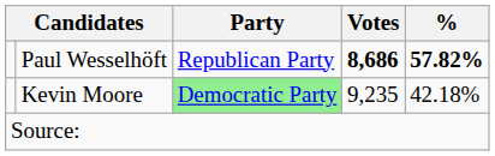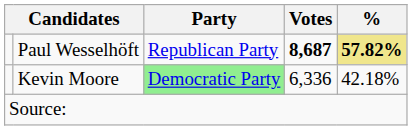Paul Wesselhöft | Votes: 8,686 -> 8,687
Paul Wesselhöft | %: no background -> khaki background
Kevin Moore | Votes: 9,235 -> 6,336
